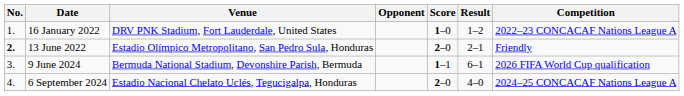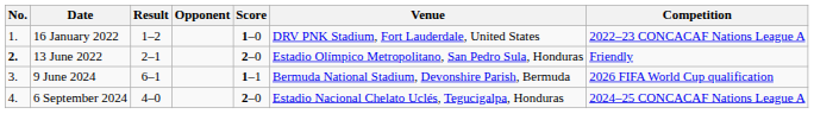columns swapped: Venue <-> Result
